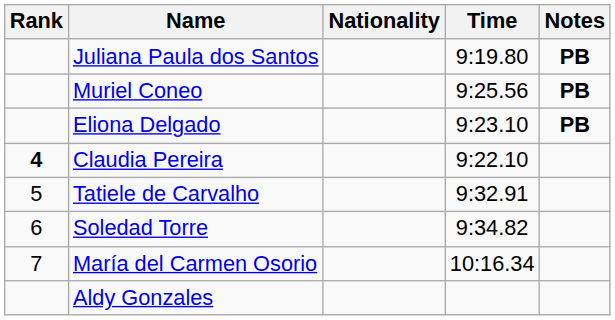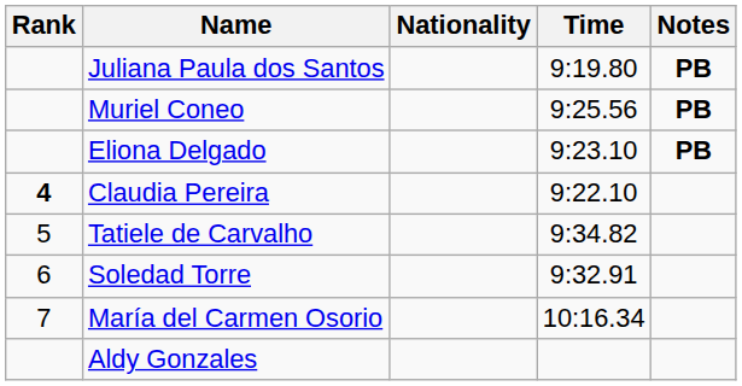Tatiele de Carvalho | Time: 9:32.91 -> 9:34.82
Soledad Torre | Time: 9:34.82 -> 9:32.91
